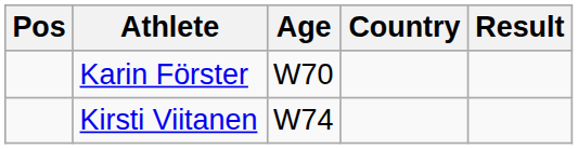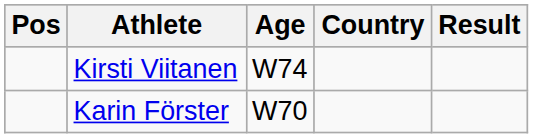rows swapped: Karin Förster <-> Kirsti Viitanen
